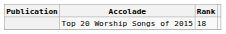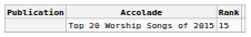Top 20 Worship Songs of 2015 | Rank: 18 -> 15
